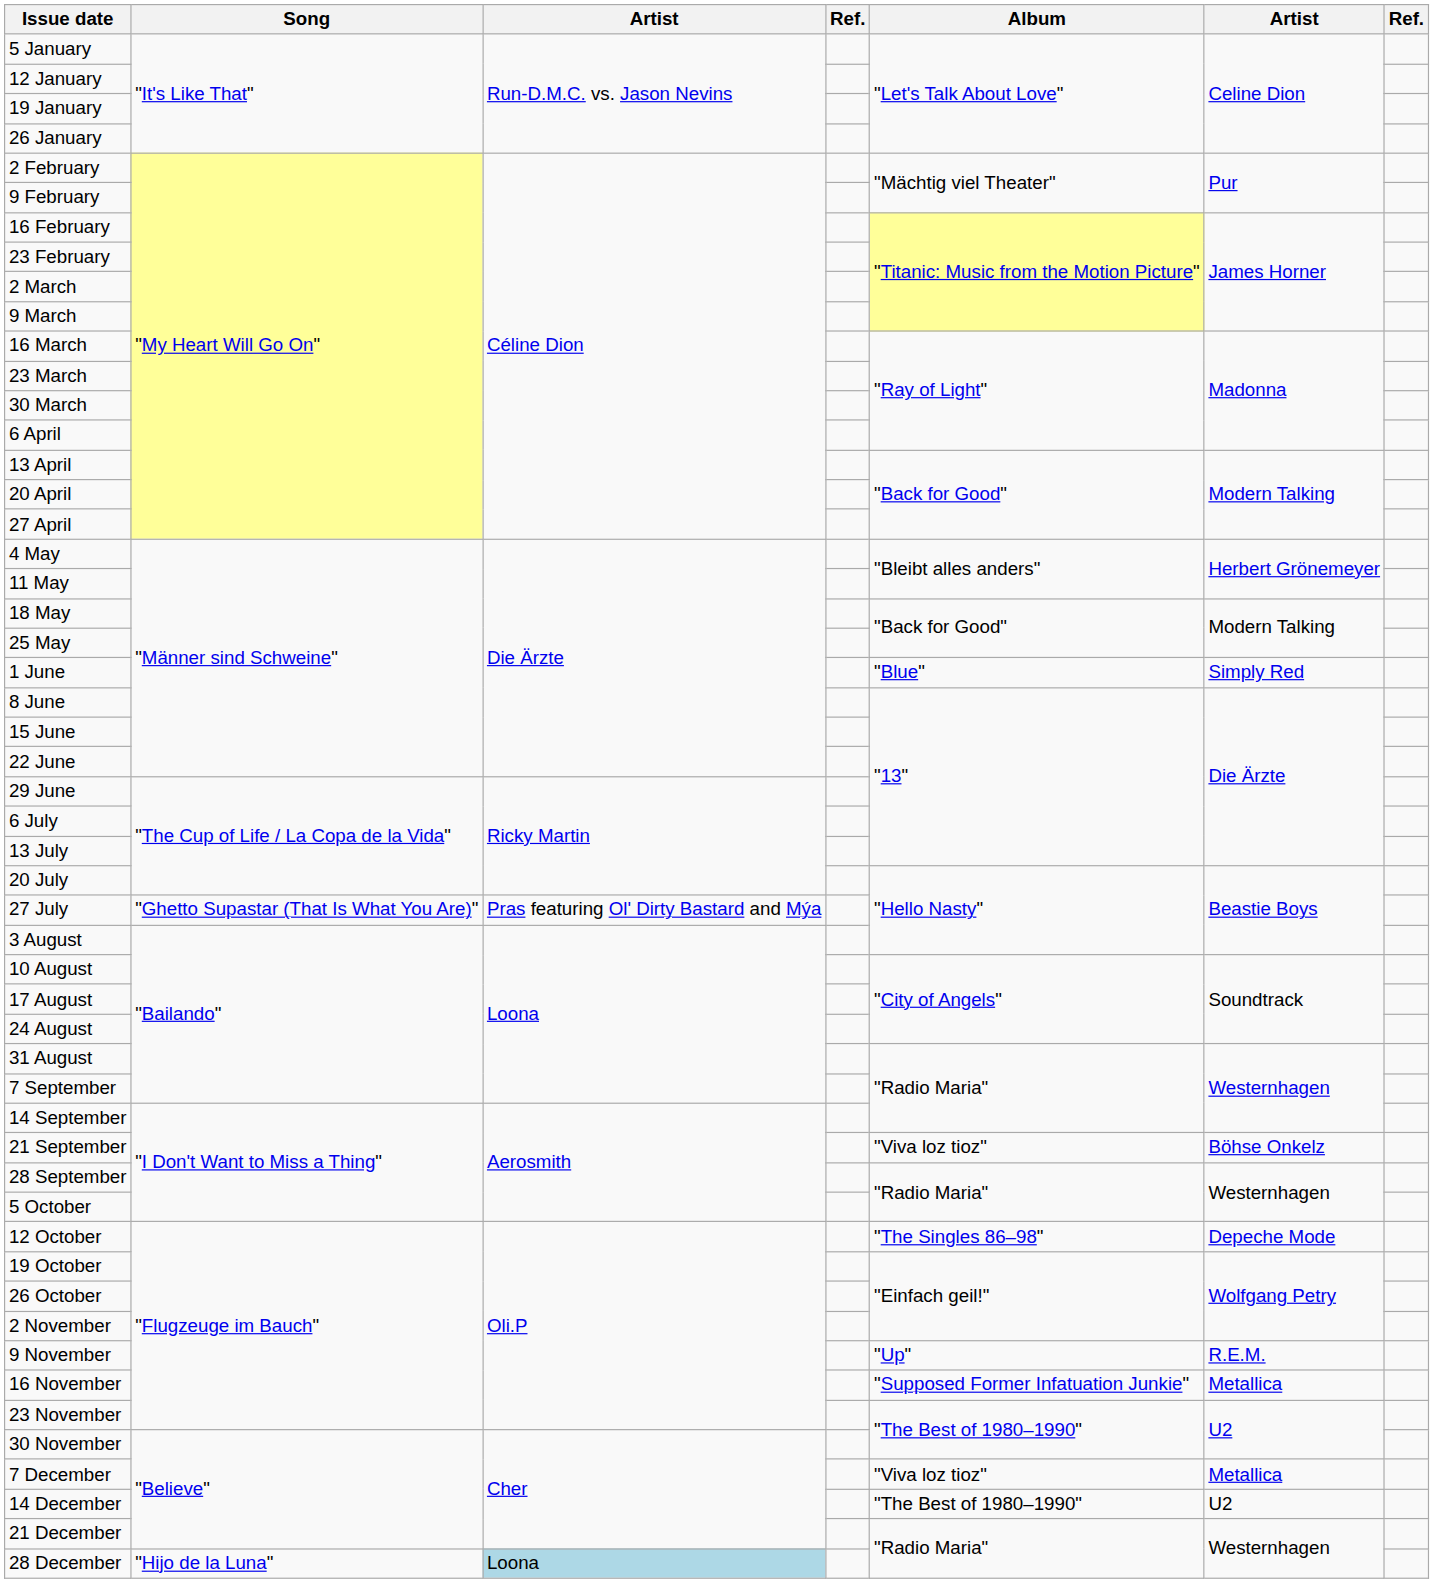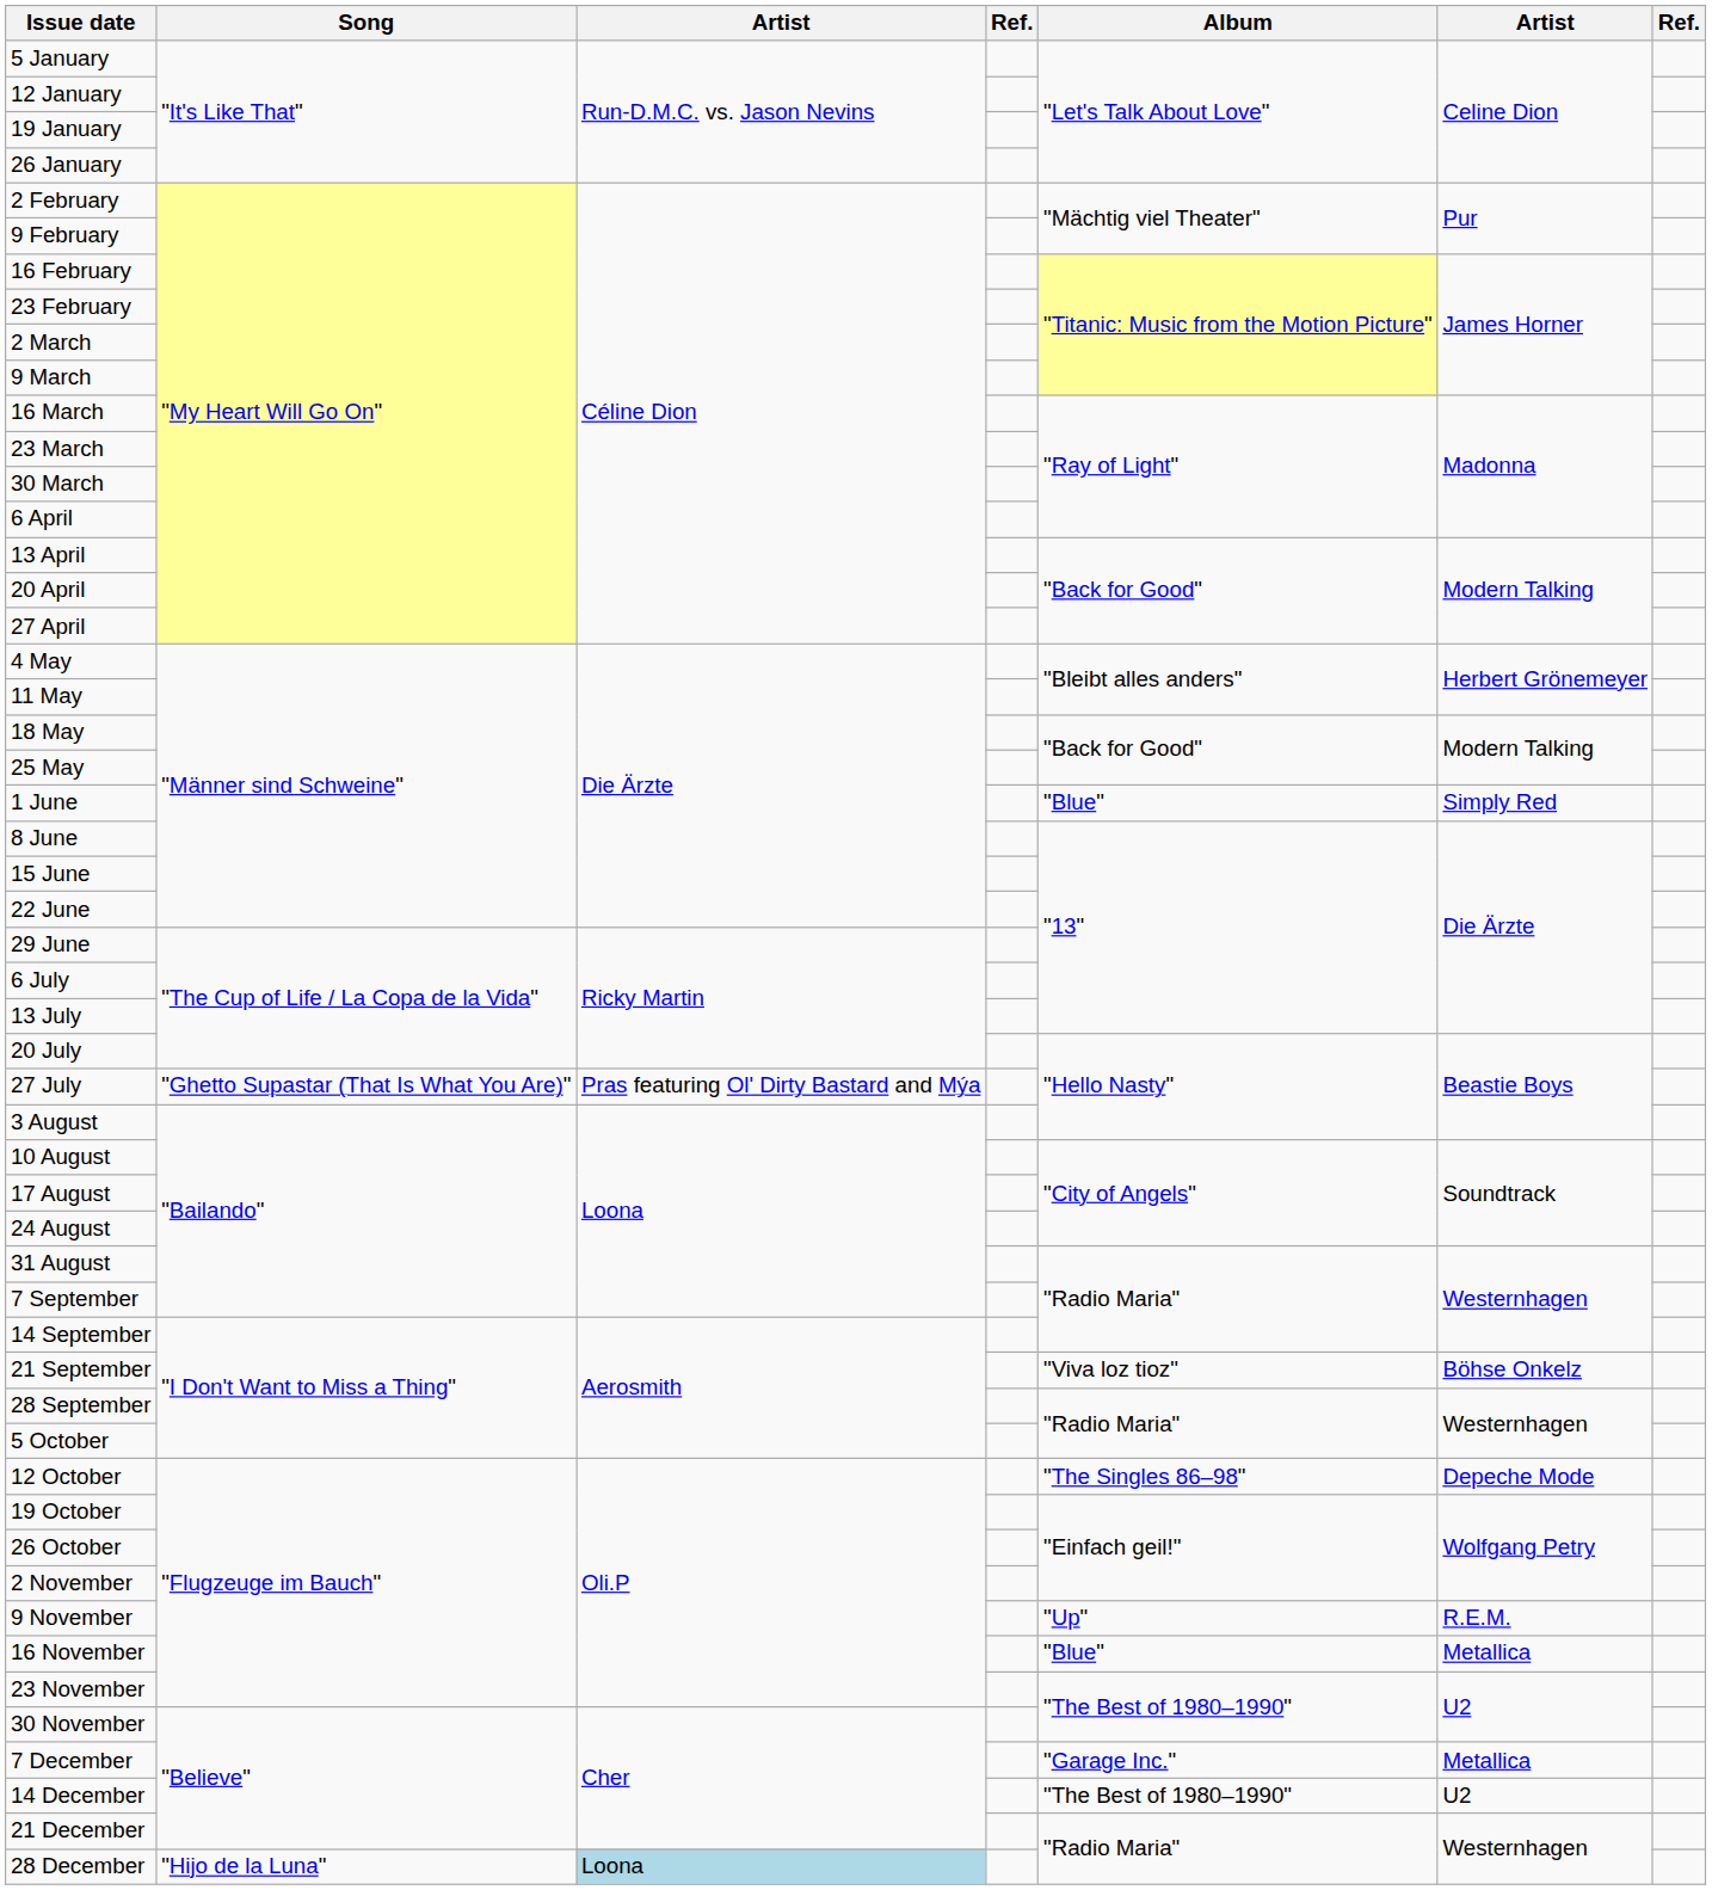16 November | Album: "Supposed Former Infatuation Junkie" -> "Blue"
7 December | Album: "Viva loz tioz" -> "Garage Inc."
